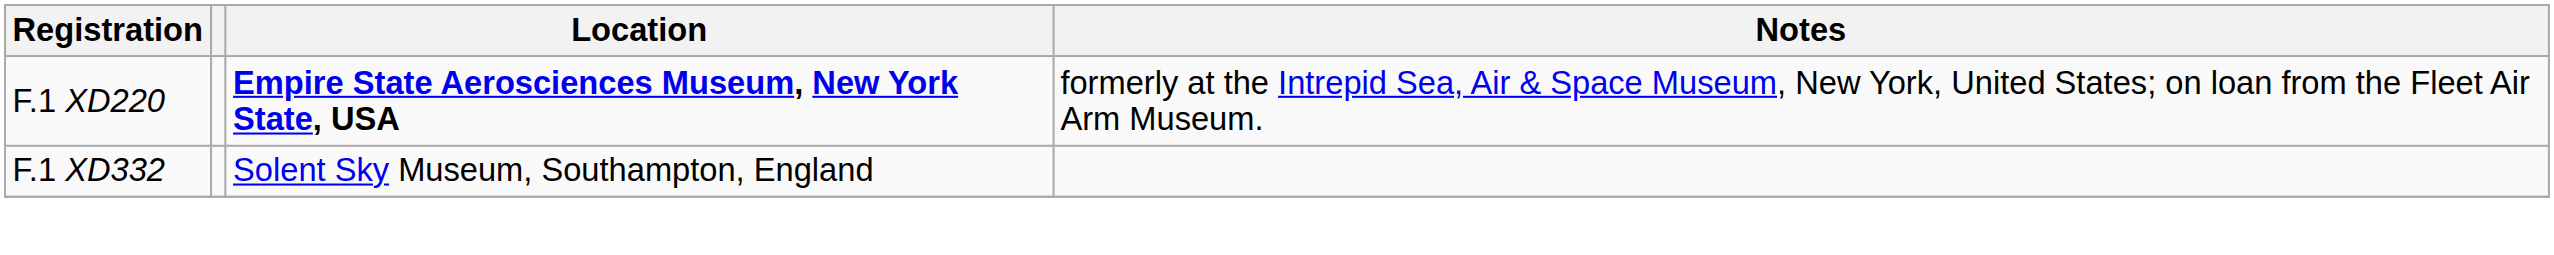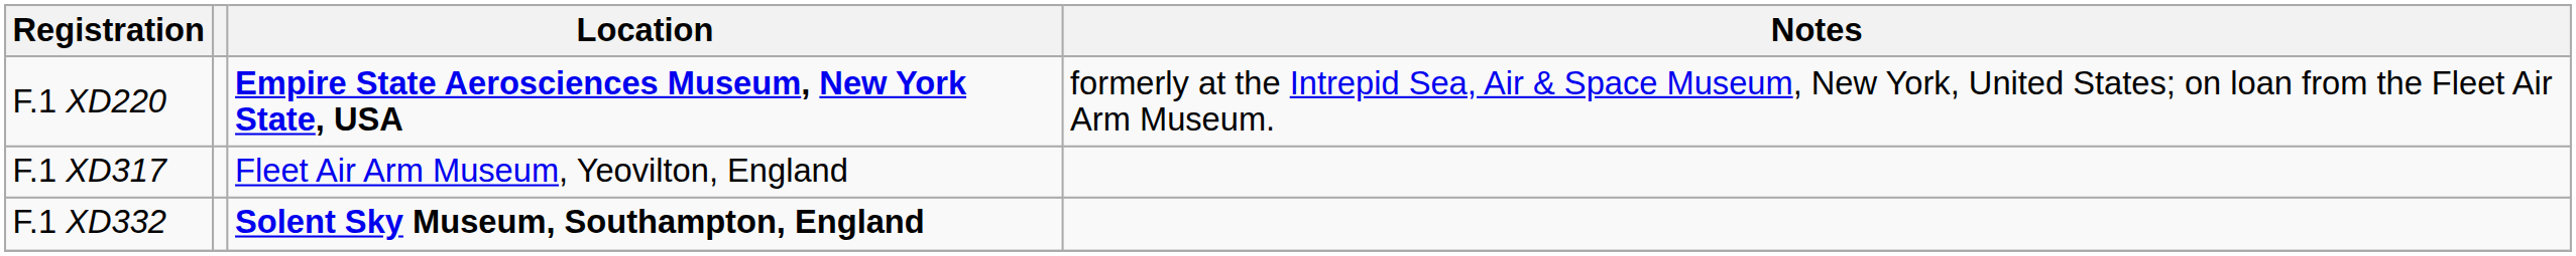+ row: F.1 XD317 | Fleet Air Arm Museum, Yeovilton, England
F.1 XD332 | Location: normal -> bold
